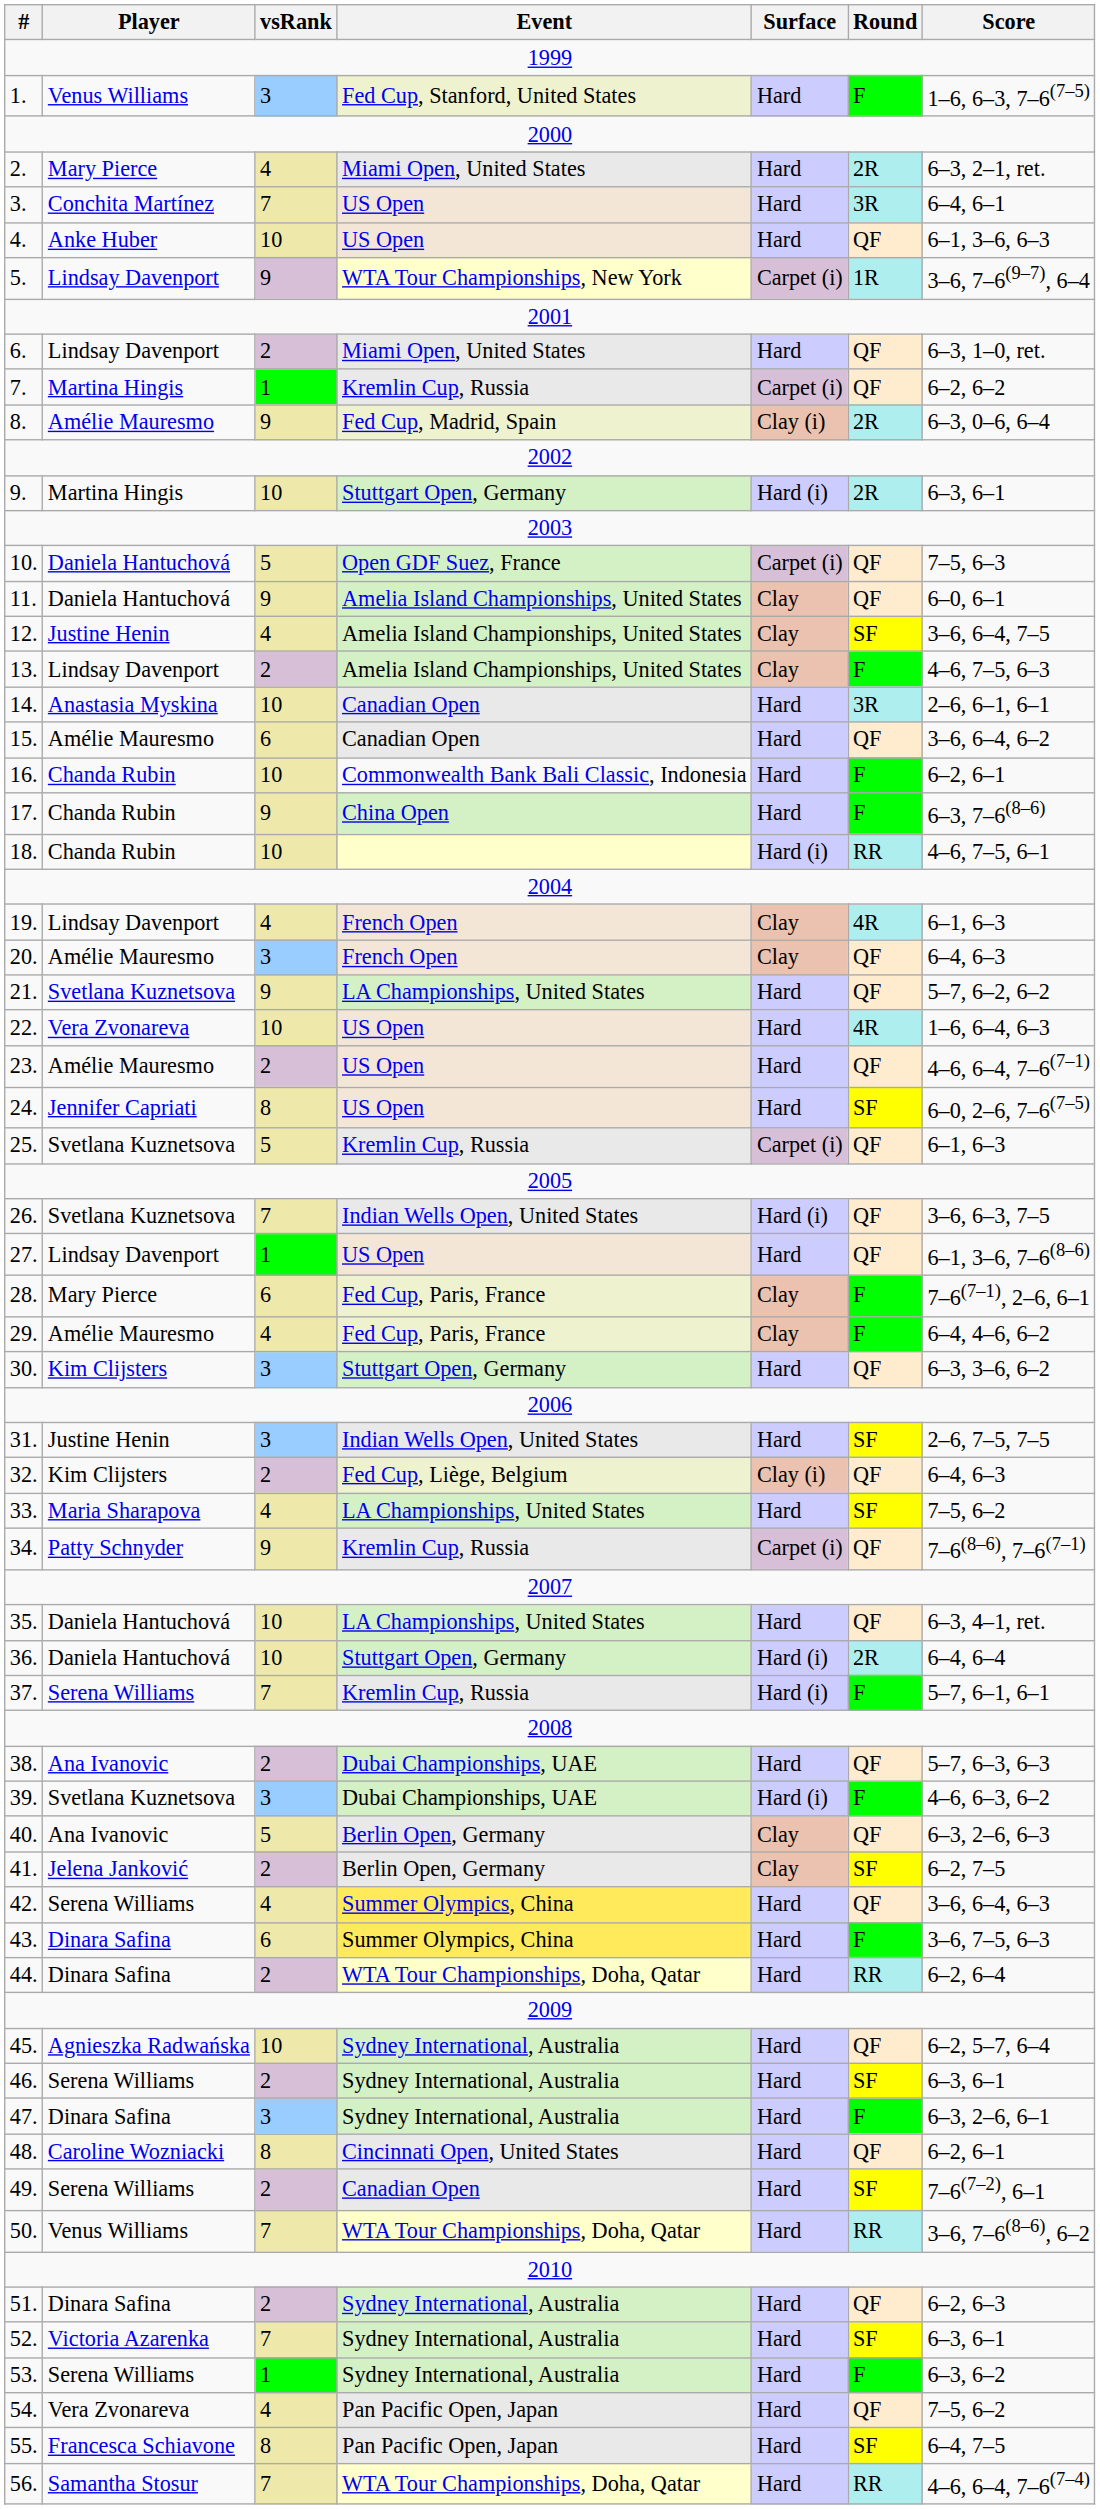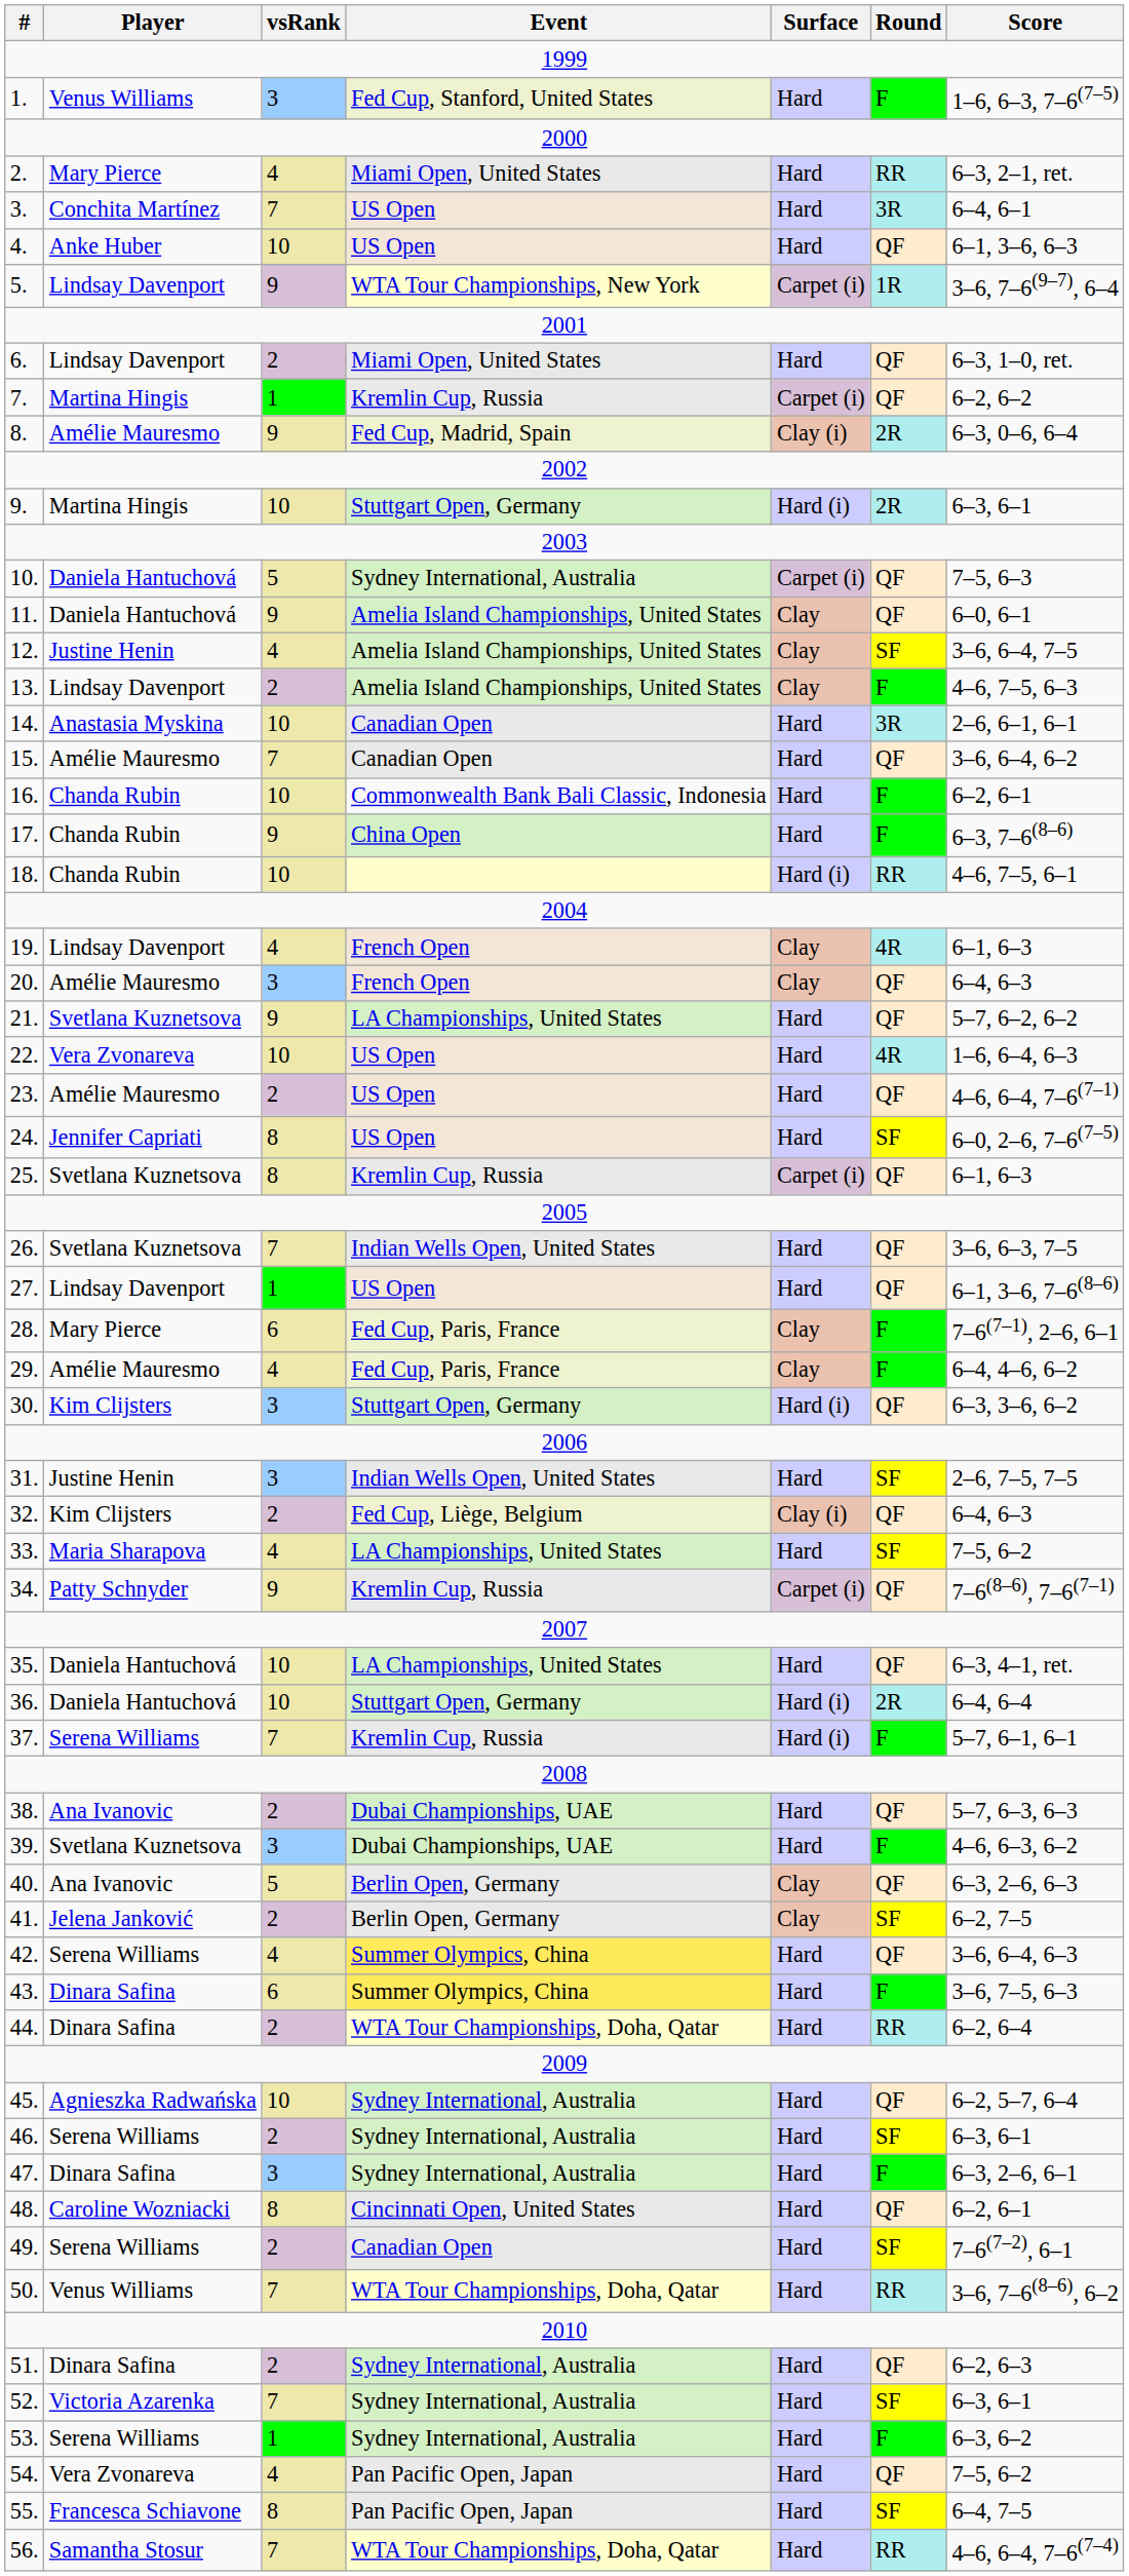2. | Round: 2R -> RR
10. | Event: Open GDF Suez, France -> Sydney International, Australia
15. | vsRank: 6 -> 7
25. | vsRank: 5 -> 8
26. | Surface: Hard (i) -> Hard
30. | Surface: Hard -> Hard (i)
39. | Surface: Hard (i) -> Hard
